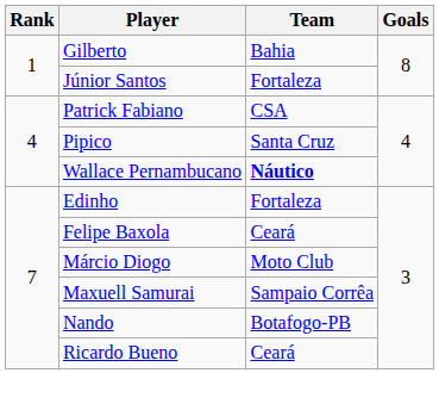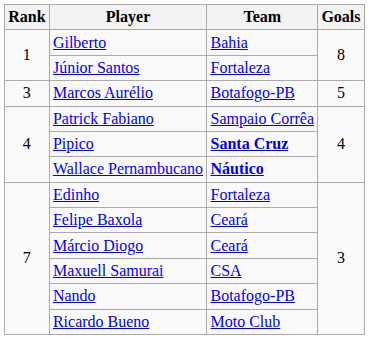+ row: 3 | Marcos Aurélio | Botafogo-PB | 5
Patrick Fabiano | Team: CSA -> Sampaio Corrêa
Pipico | Team: normal -> bold
Márcio Diogo | Team: Moto Club -> Ceará
Maxuell Samurai | Team: Sampaio Corrêa -> CSA
Ricardo Bueno | Team: Ceará -> Moto Club
